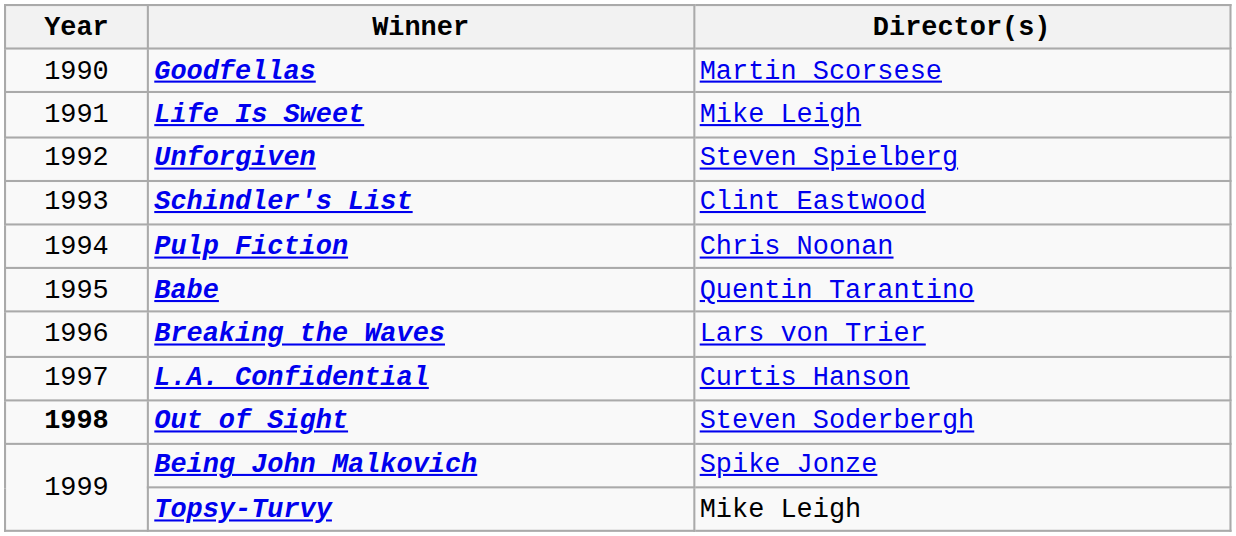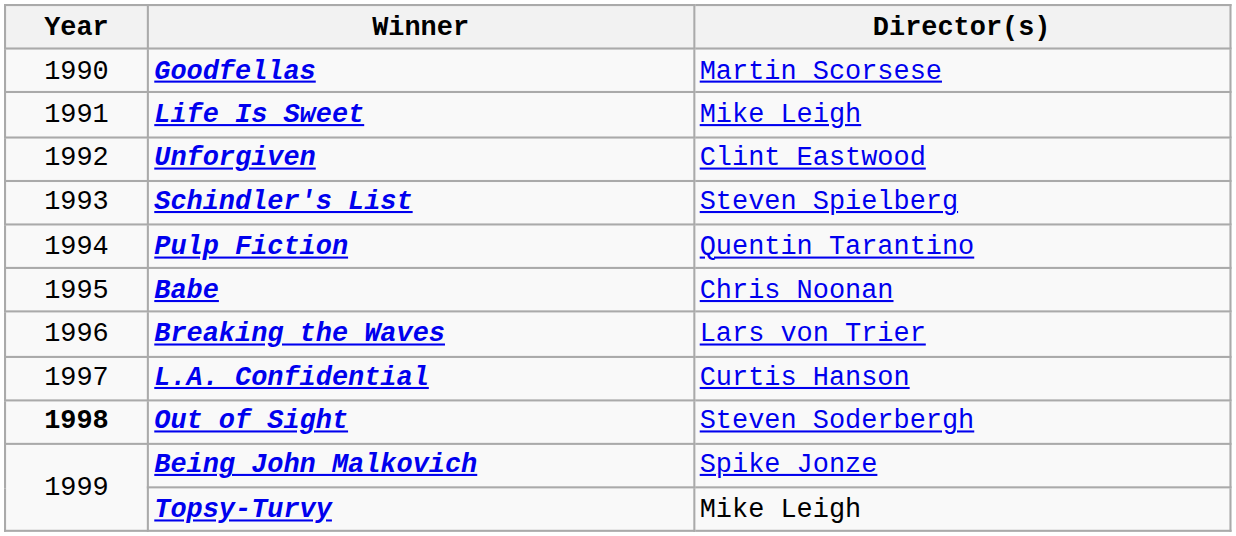Unforgiven | Director(s): Steven Spielberg -> Clint Eastwood
Schindler's List | Director(s): Clint Eastwood -> Steven Spielberg
Pulp Fiction | Director(s): Chris Noonan -> Quentin Tarantino
Babe | Director(s): Quentin Tarantino -> Chris Noonan
